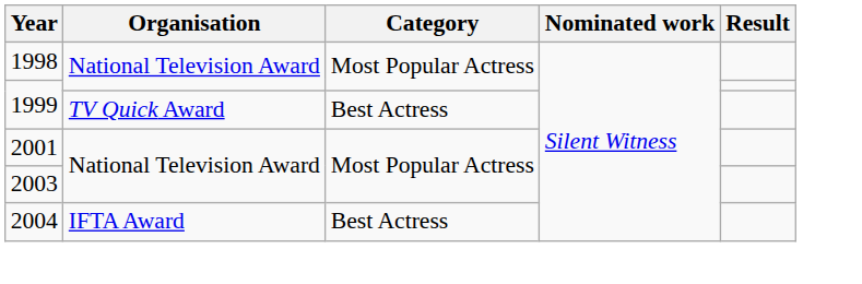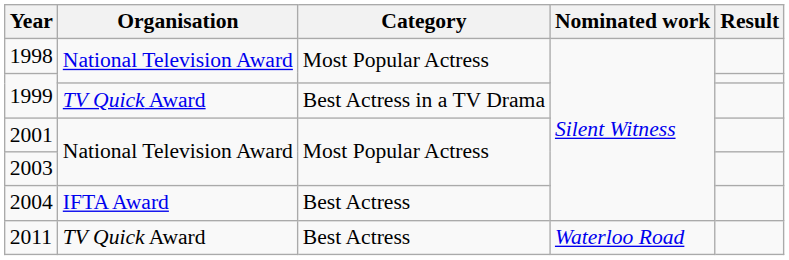1999 / TV Quick Award | Category: Best Actress -> Best Actress in a TV Drama
+ row: 2011 | TV Quick Award | Best Actress | Waterloo Road
